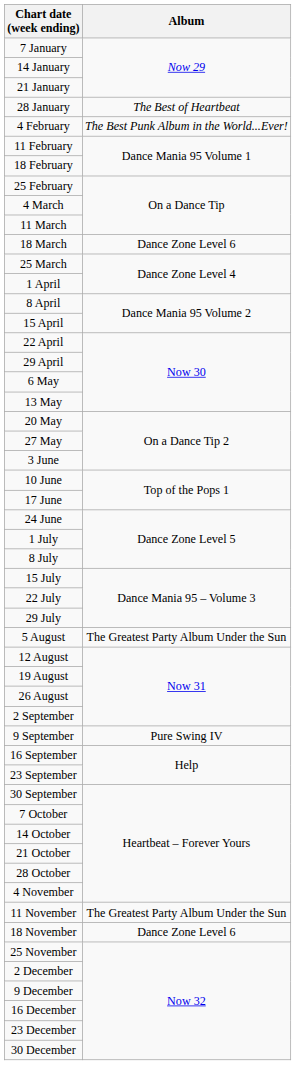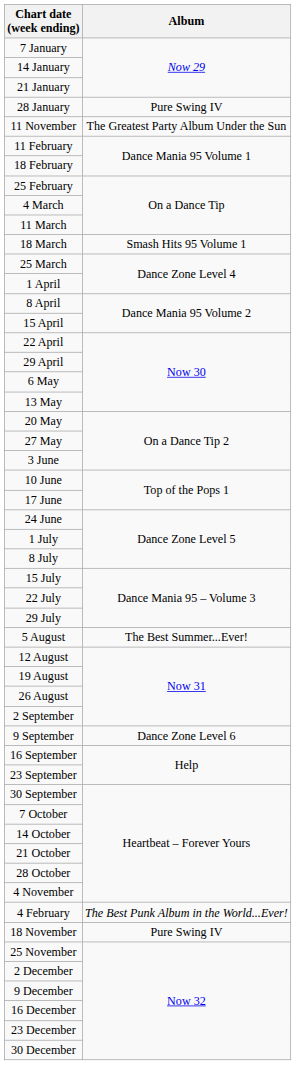28 January | Album: The Best of Heartbeat -> Pure Swing IV
rows swapped: 4 February <-> 11 November
18 March | Album: Dance Zone Level 6 -> Smash Hits 95 Volume 1
5 August | Album: The Greatest Party Album Under the Sun -> The Best Summer...Ever!
9 September | Album: Pure Swing IV -> Dance Zone Level 6
18 November | Album: Dance Zone Level 6 -> Pure Swing IV
